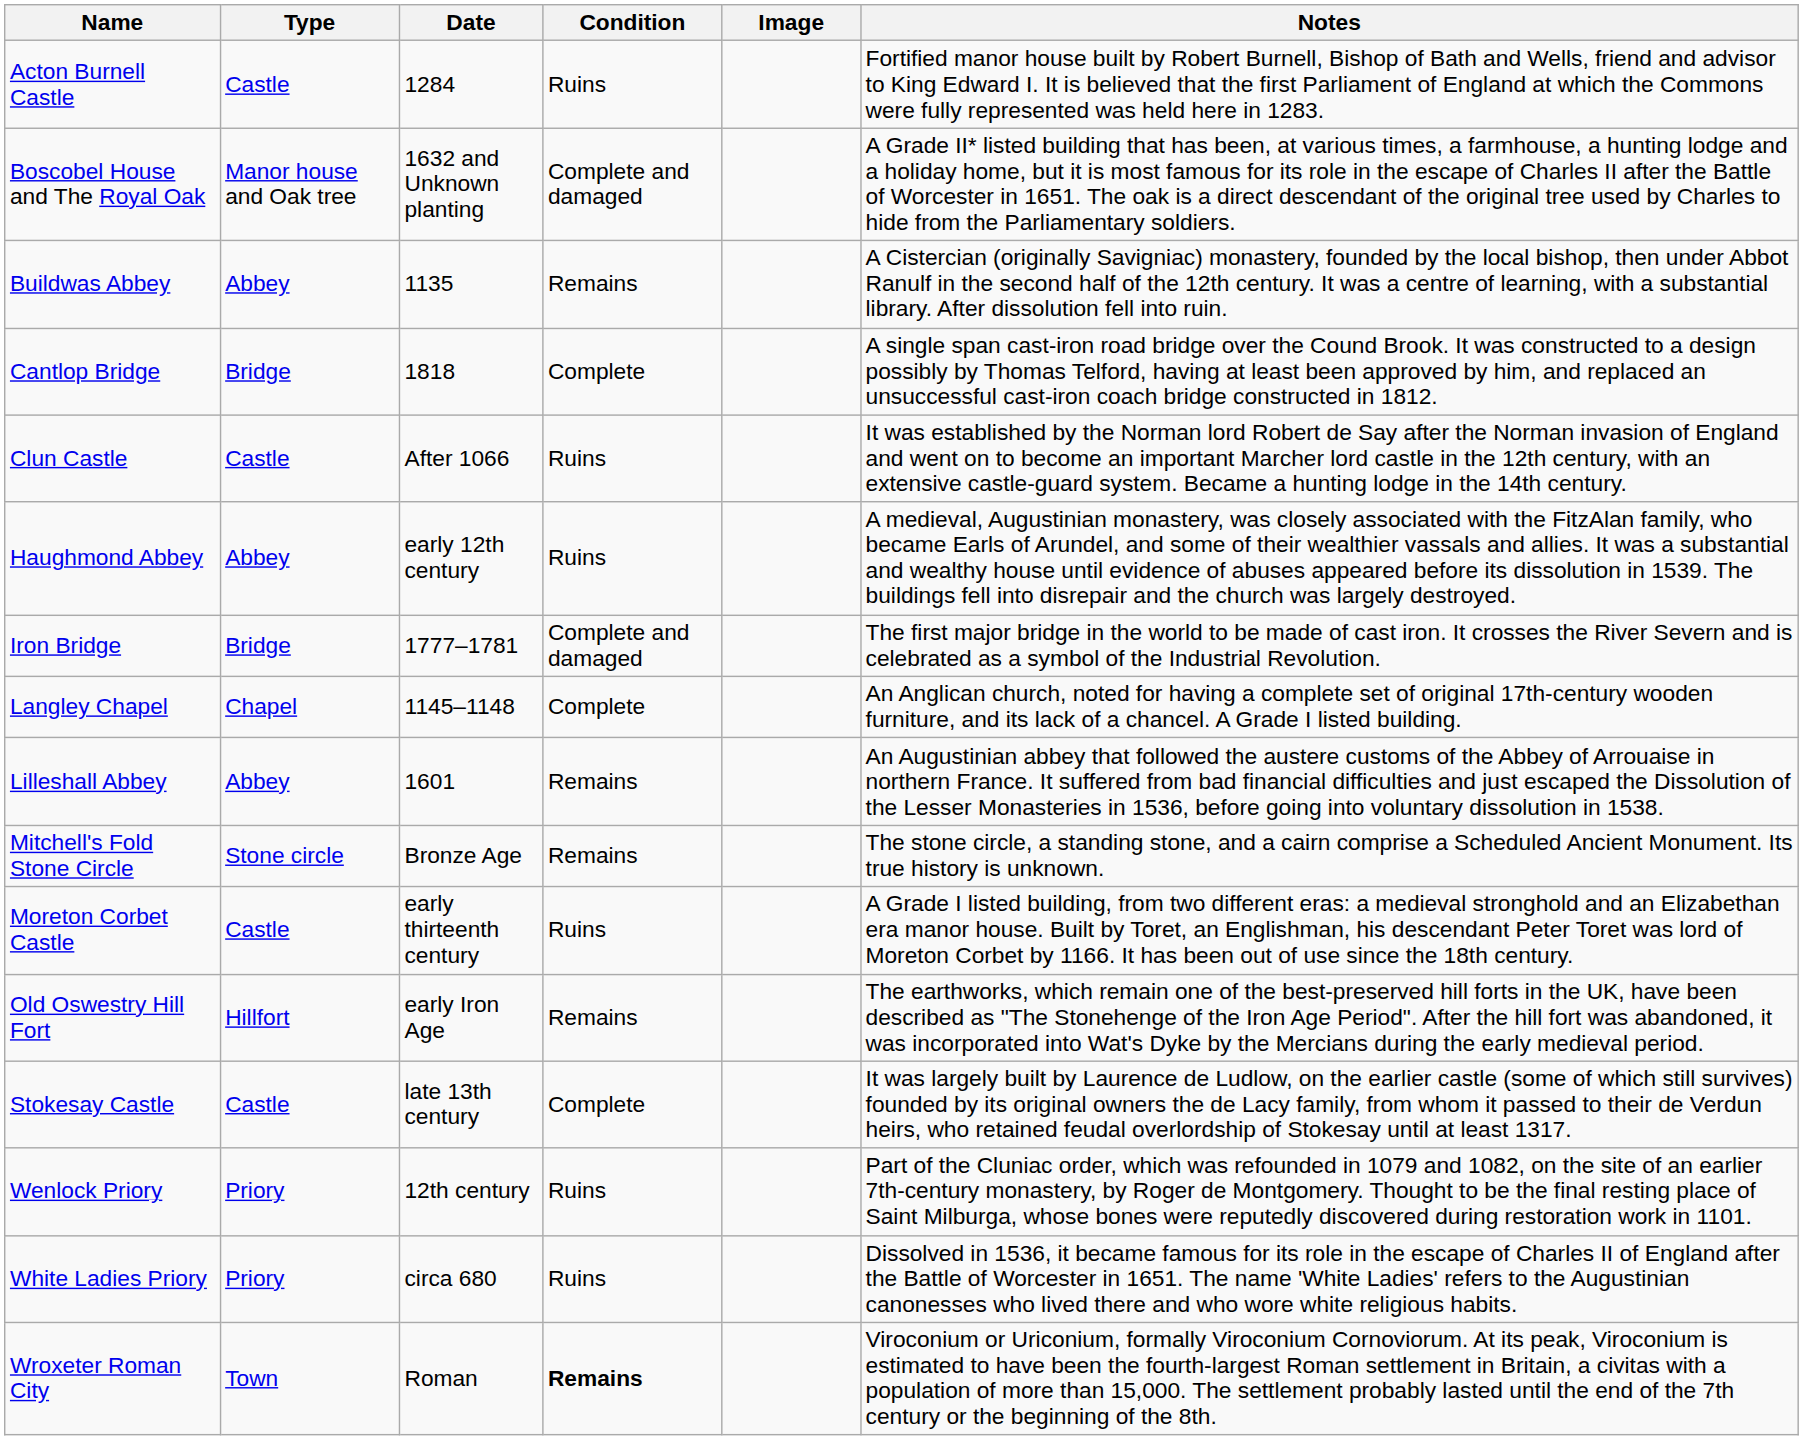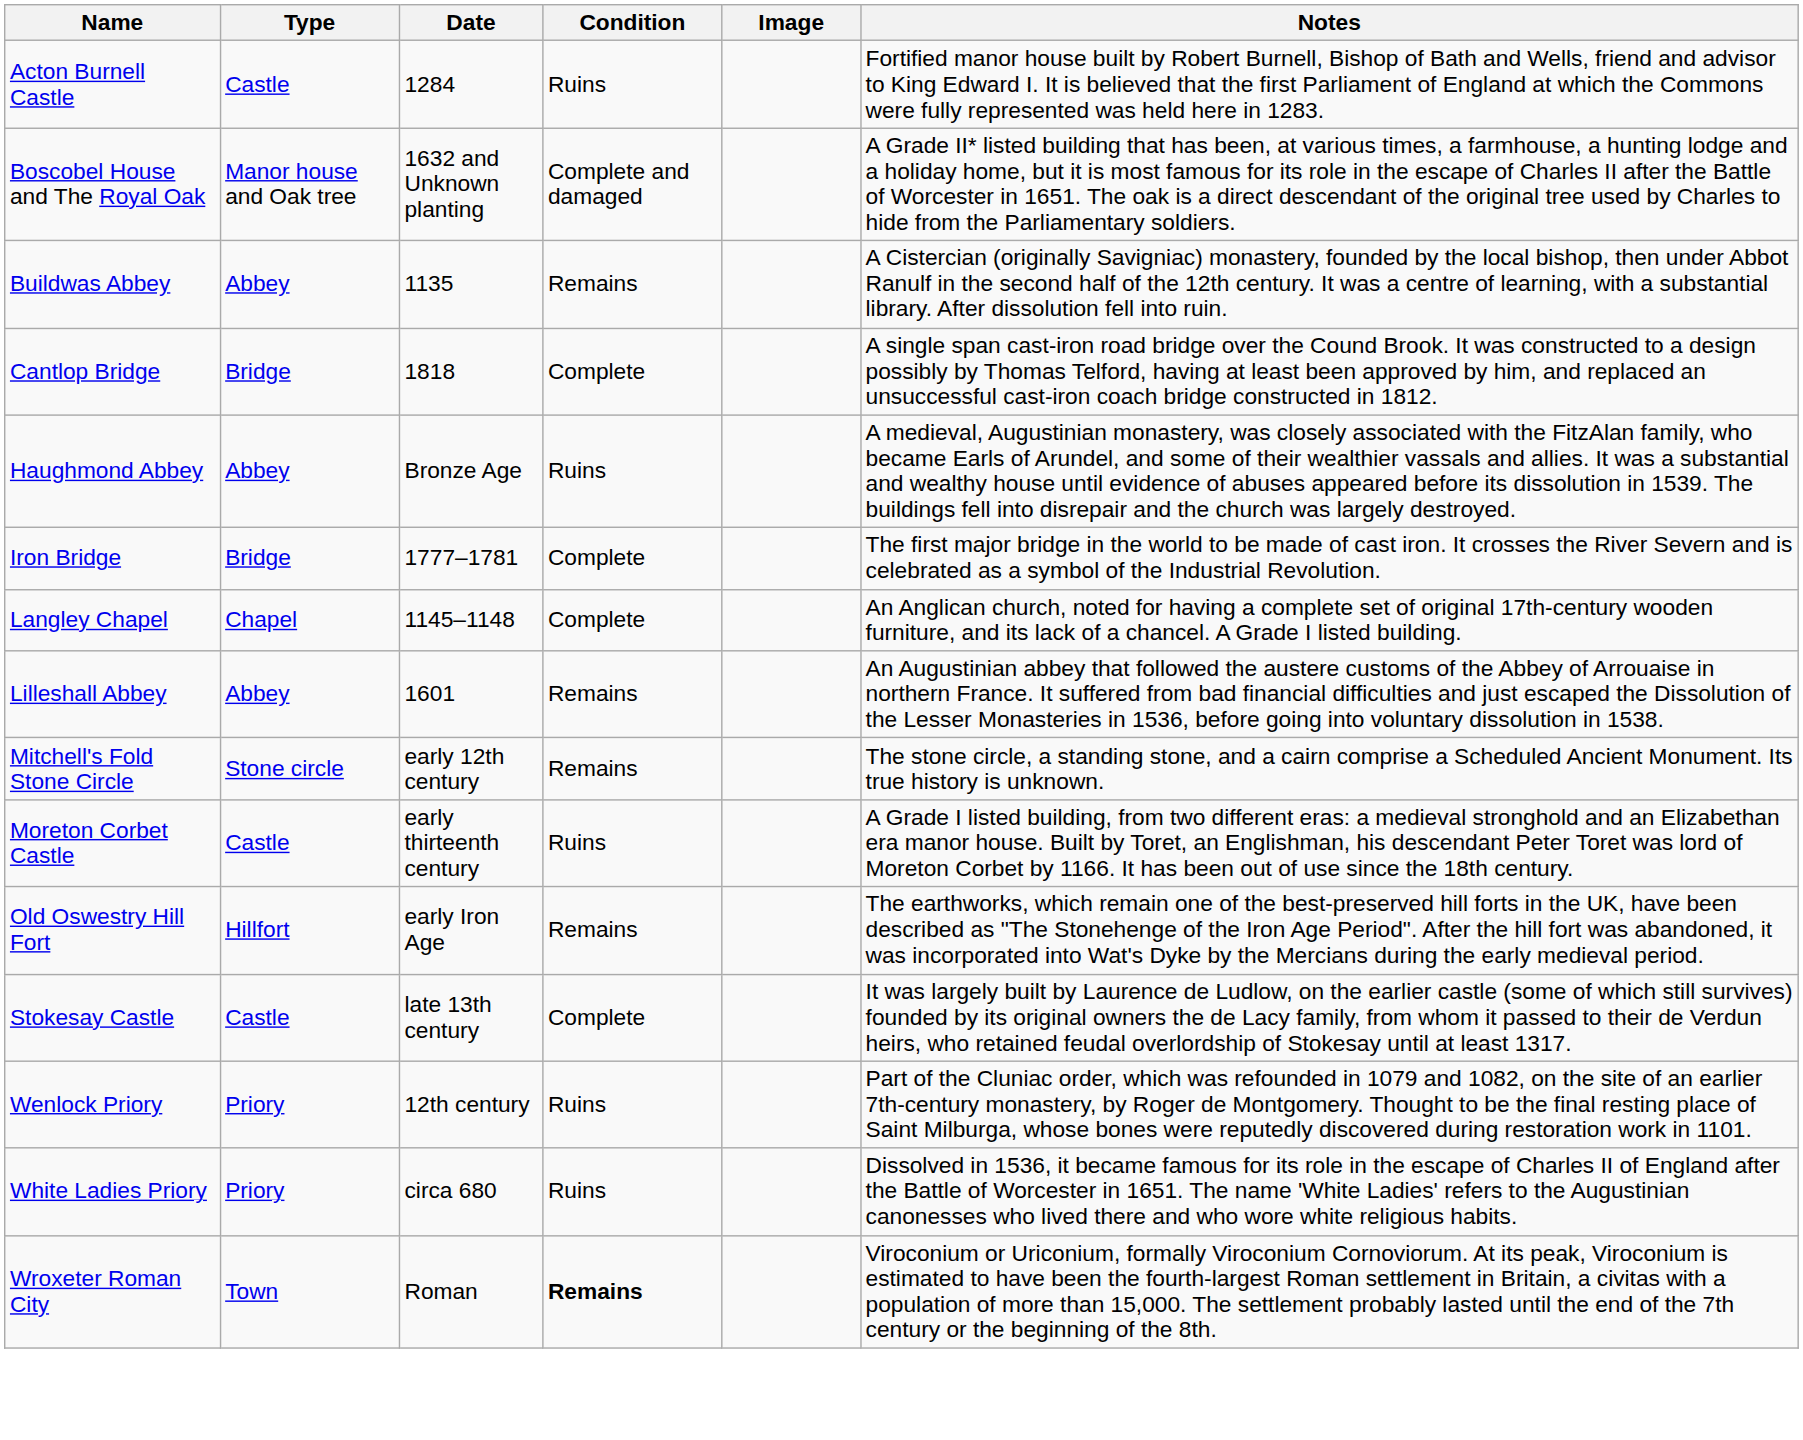- row: Clun Castle | Castle | After 1066 | Ruins | It was established by the Norman lord Robert de Say after the Norman invasion of England and went on to become an important Marcher lord castle in the 12th century, with an extensive castle-guard system. Became a hunting lodge in the 14th century.
Haughmond Abbey | Date: early 12th century -> Bronze Age
Iron Bridge | Condition: Complete and damaged -> Complete
Mitchell's Fold Stone Circle | Date: Bronze Age -> early 12th century
